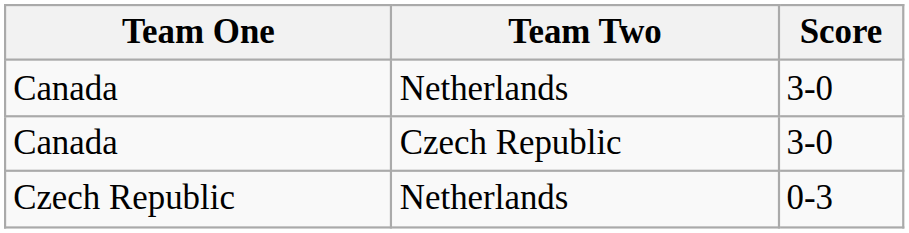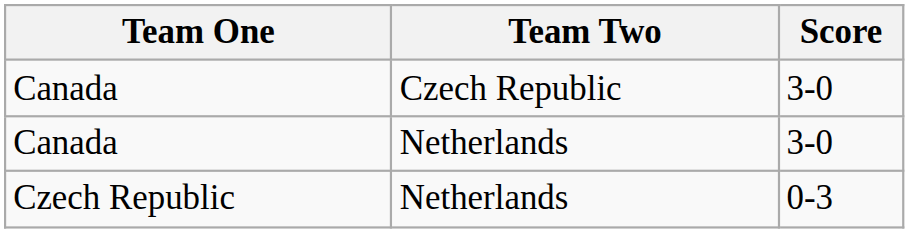rows swapped: Canada / Czech Republic <-> Canada / Netherlands
